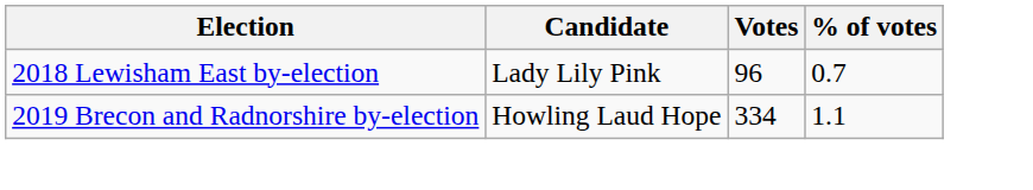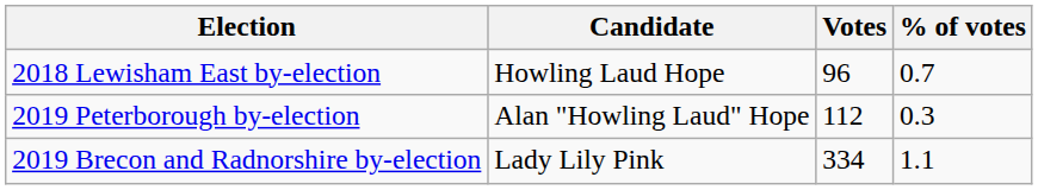2018 Lewisham East by-election | Candidate: Lady Lily Pink -> Howling Laud Hope
+ row: 2019 Peterborough by-election | Alan "Howling Laud" Hope | 112 | 0.3
2019 Brecon and Radnorshire by-election | Candidate: Howling Laud Hope -> Lady Lily Pink
